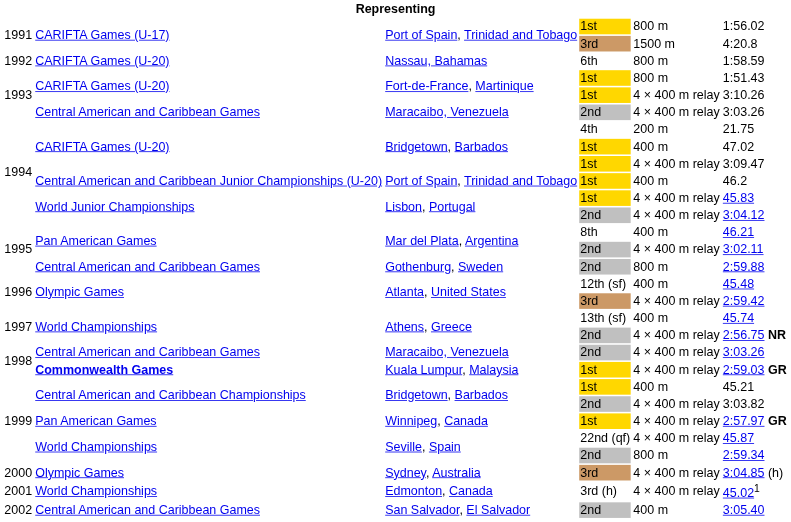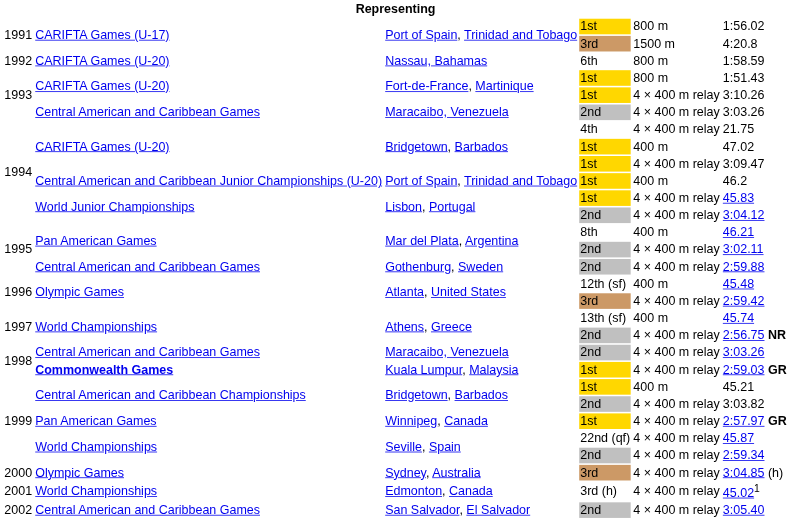Bridgetown, Barbados / 4th | column 5: 200 m -> 4 × 400 m relay
Gothenburg, Sweden | column 5: 800 m -> 4 × 400 m relay
Seville, Spain / 2nd | column 5: 800 m -> 4 × 400 m relay
San Salvador, El Salvador | column 5: 400 m -> 4 × 400 m relay
